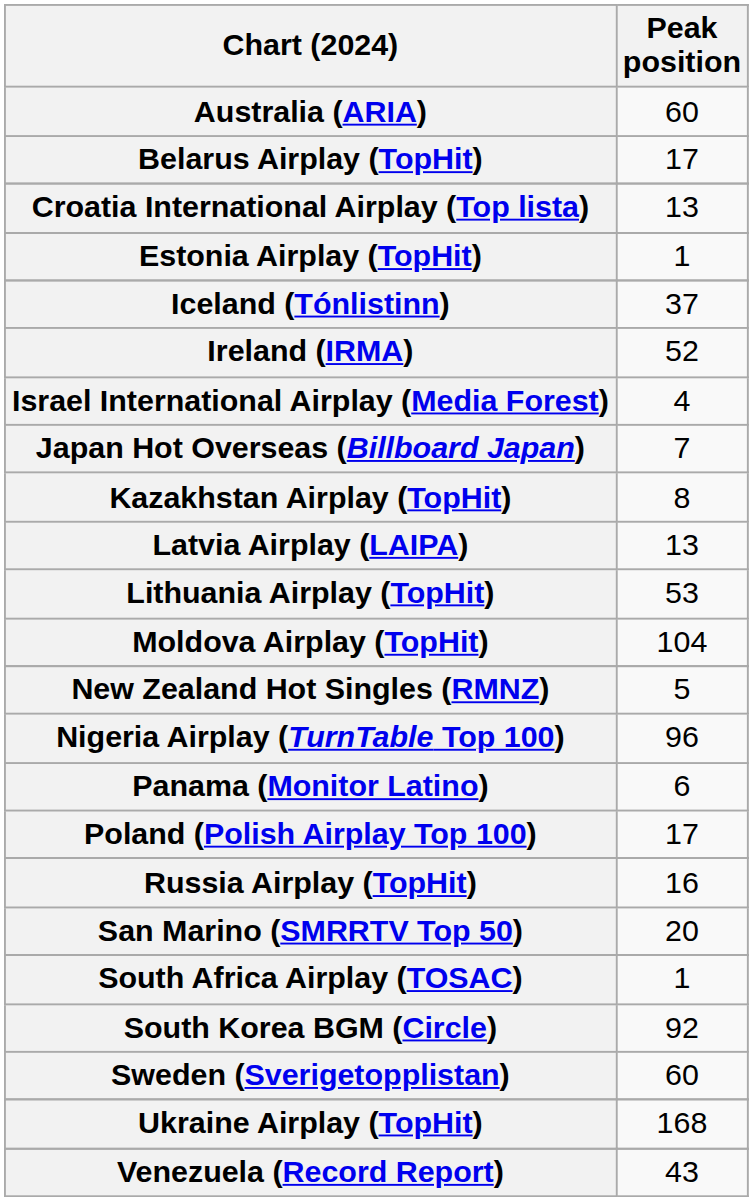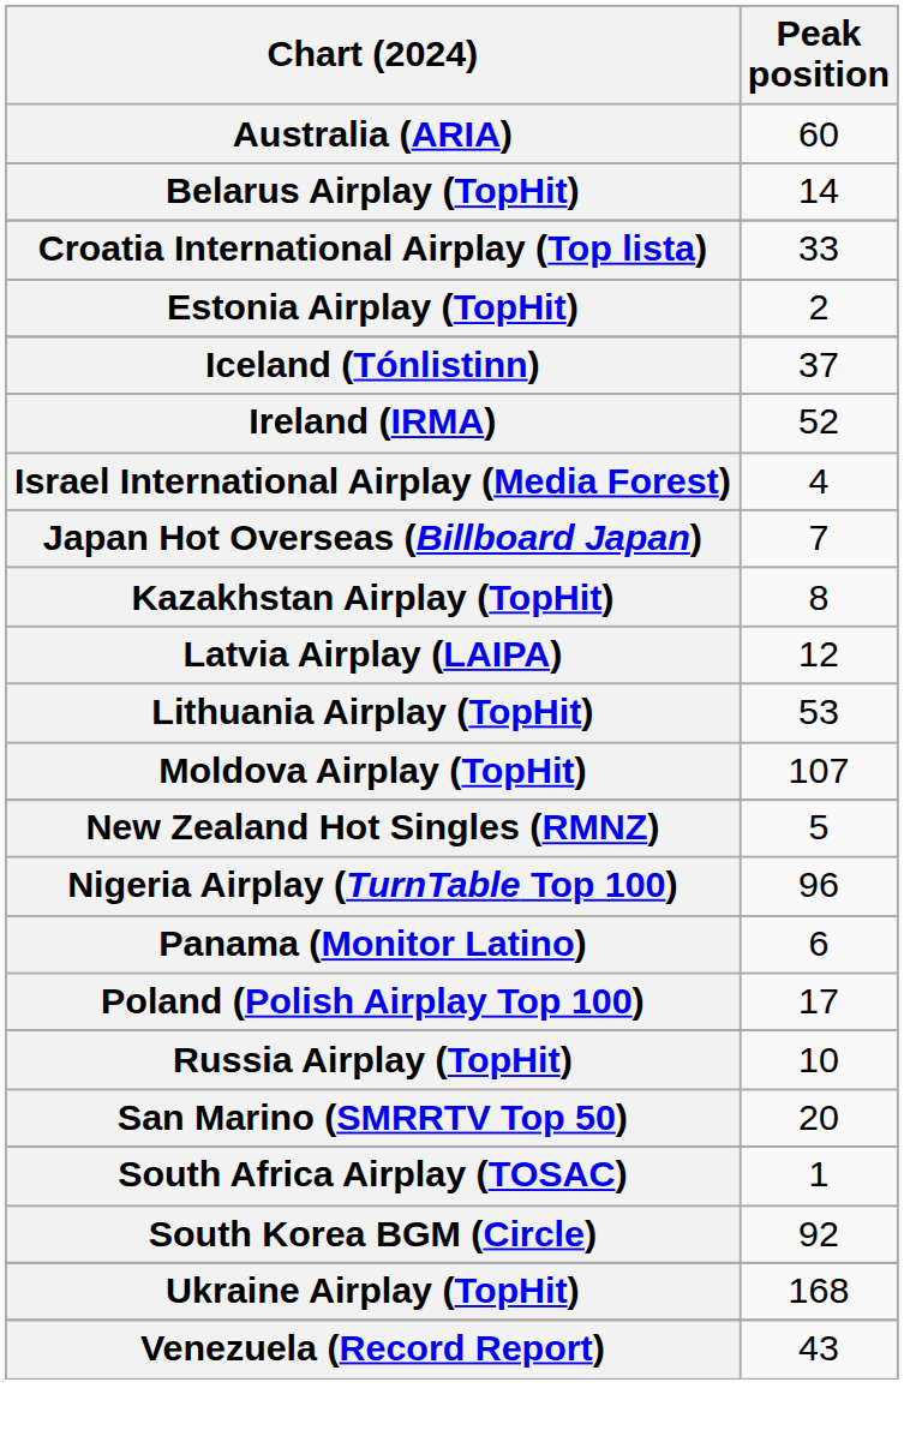Belarus Airplay (TopHit) | Peak position: 17 -> 14
Croatia International Airplay (Top lista) | Peak position: 13 -> 33
Estonia Airplay (TopHit) | Peak position: 1 -> 2
Latvia Airplay (LAIPA) | Peak position: 13 -> 12
Moldova Airplay (TopHit) | Peak position: 104 -> 107
Russia Airplay (TopHit) | Peak position: 16 -> 10
- row: Sweden (Sverigetopplistan) | 60
